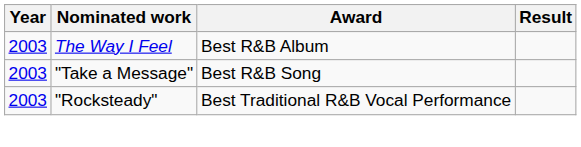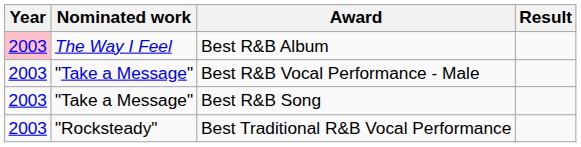Best R&B Album | Year: no background -> pink background
+ row: 2003 | "Take a Message" | Best R&B Vocal Performance - Male
